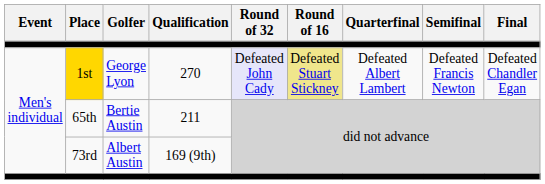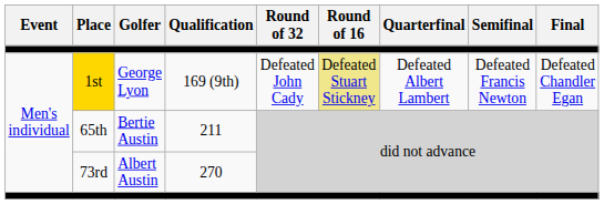1st | Qualification: 270 -> 169 (9th)
1st | Round of 32: lavender background -> no background
73rd | Qualification: 169 (9th) -> 270
